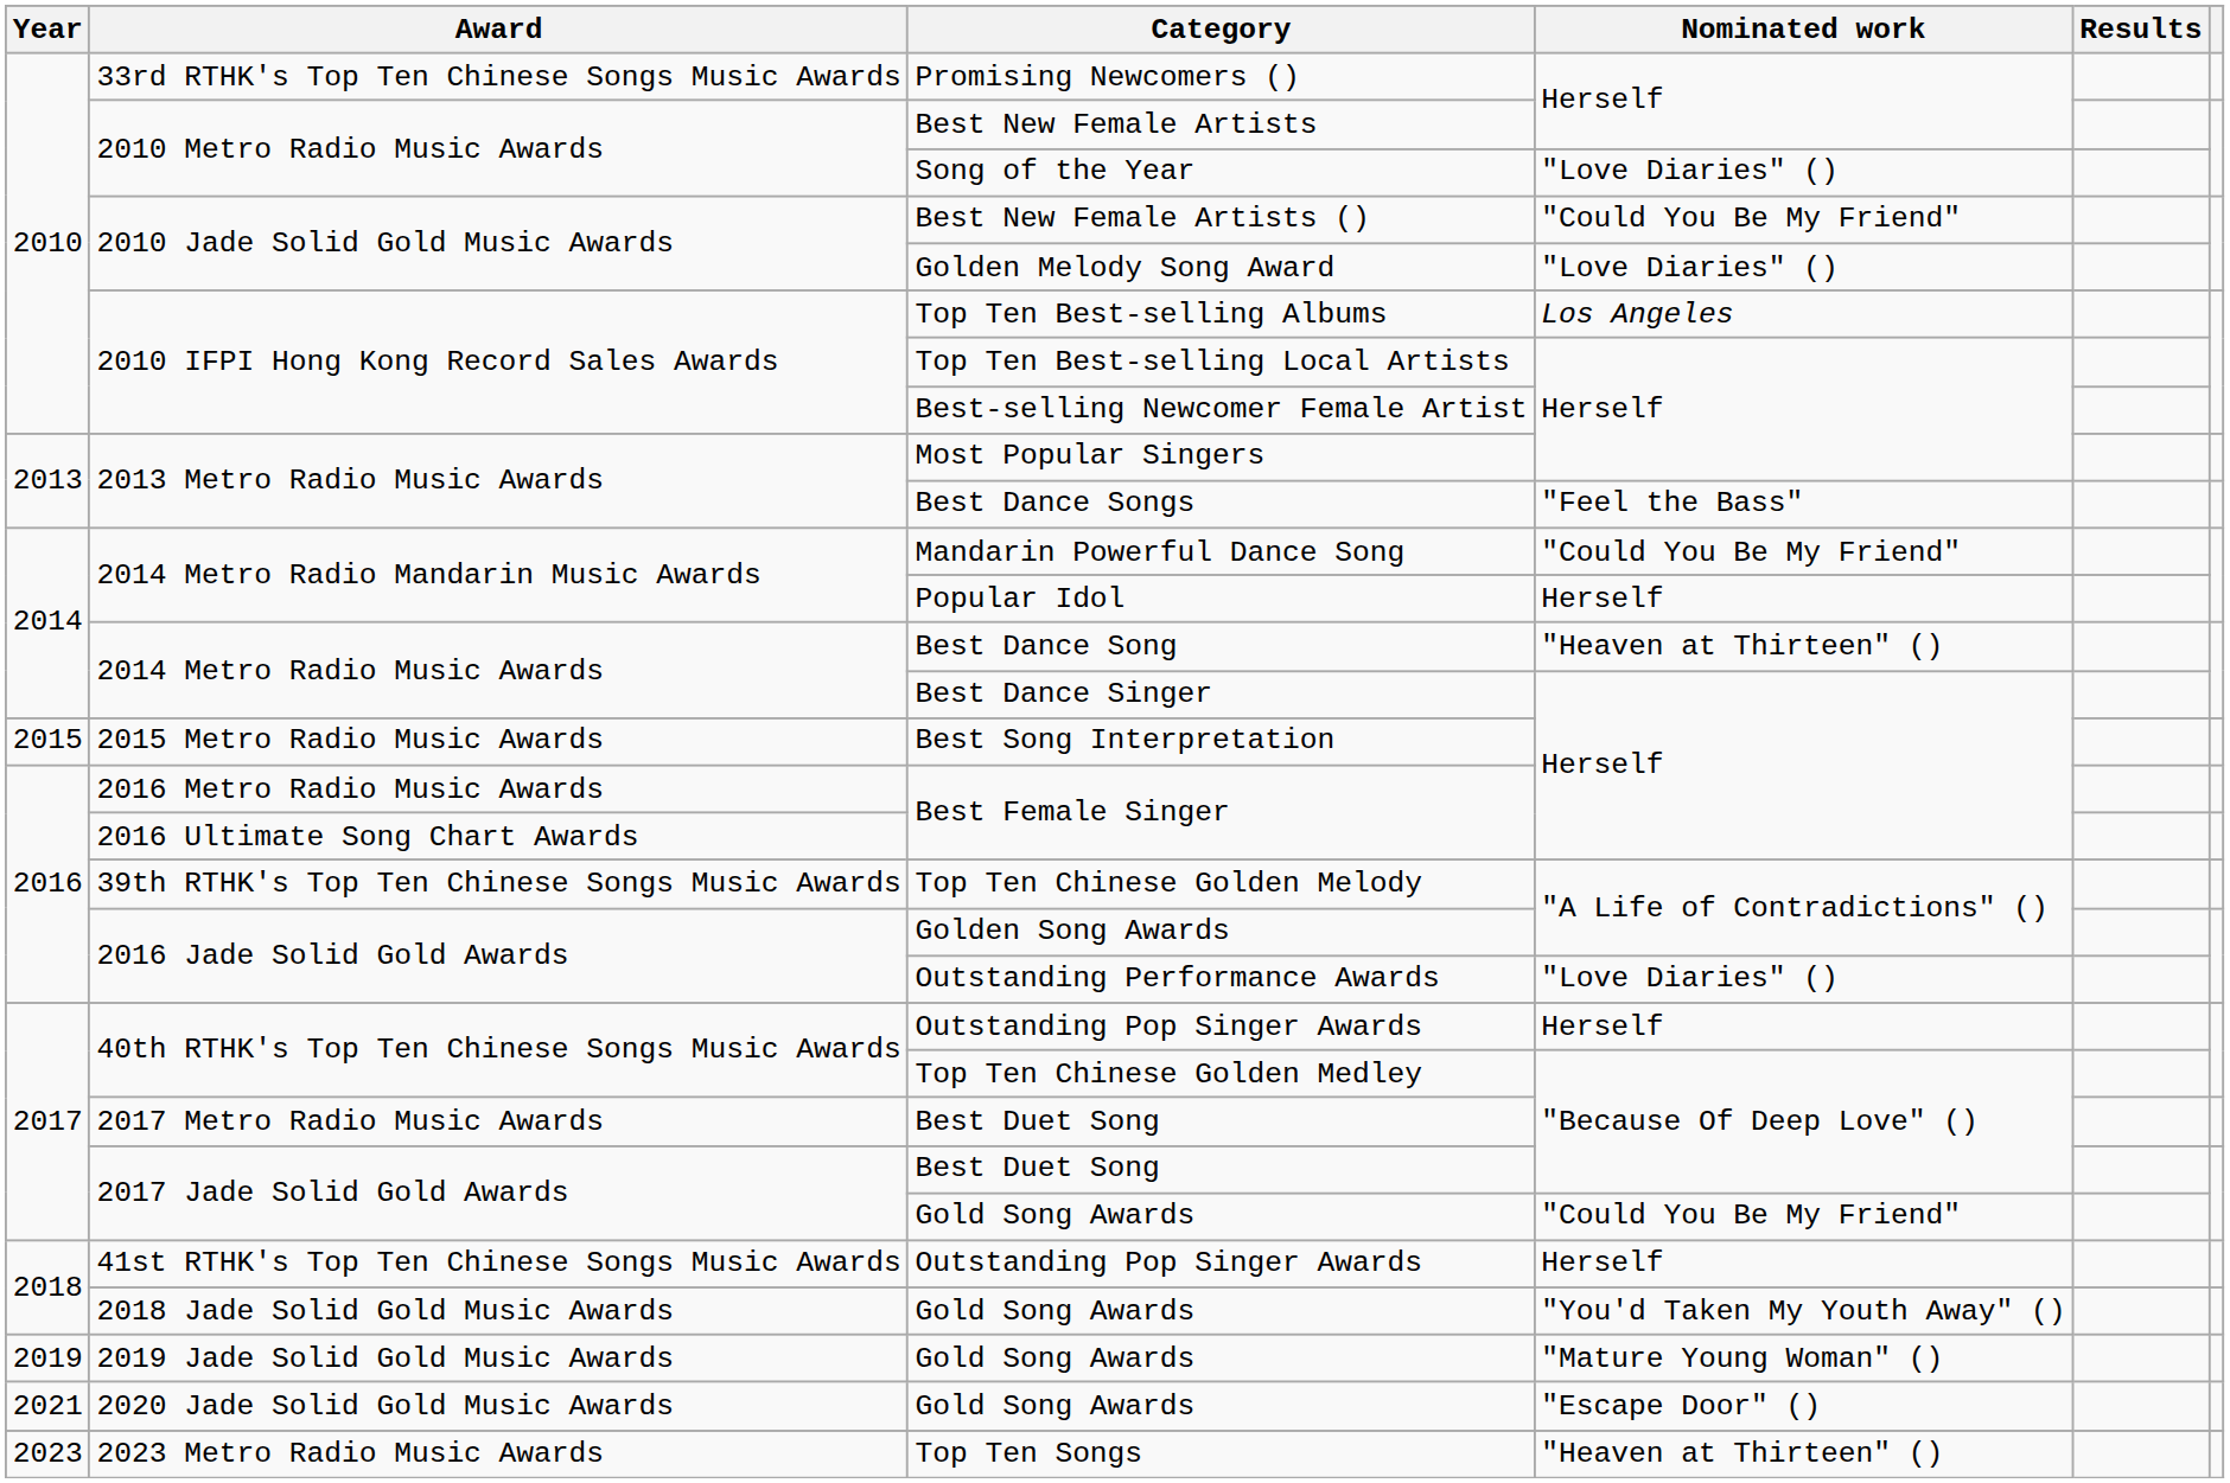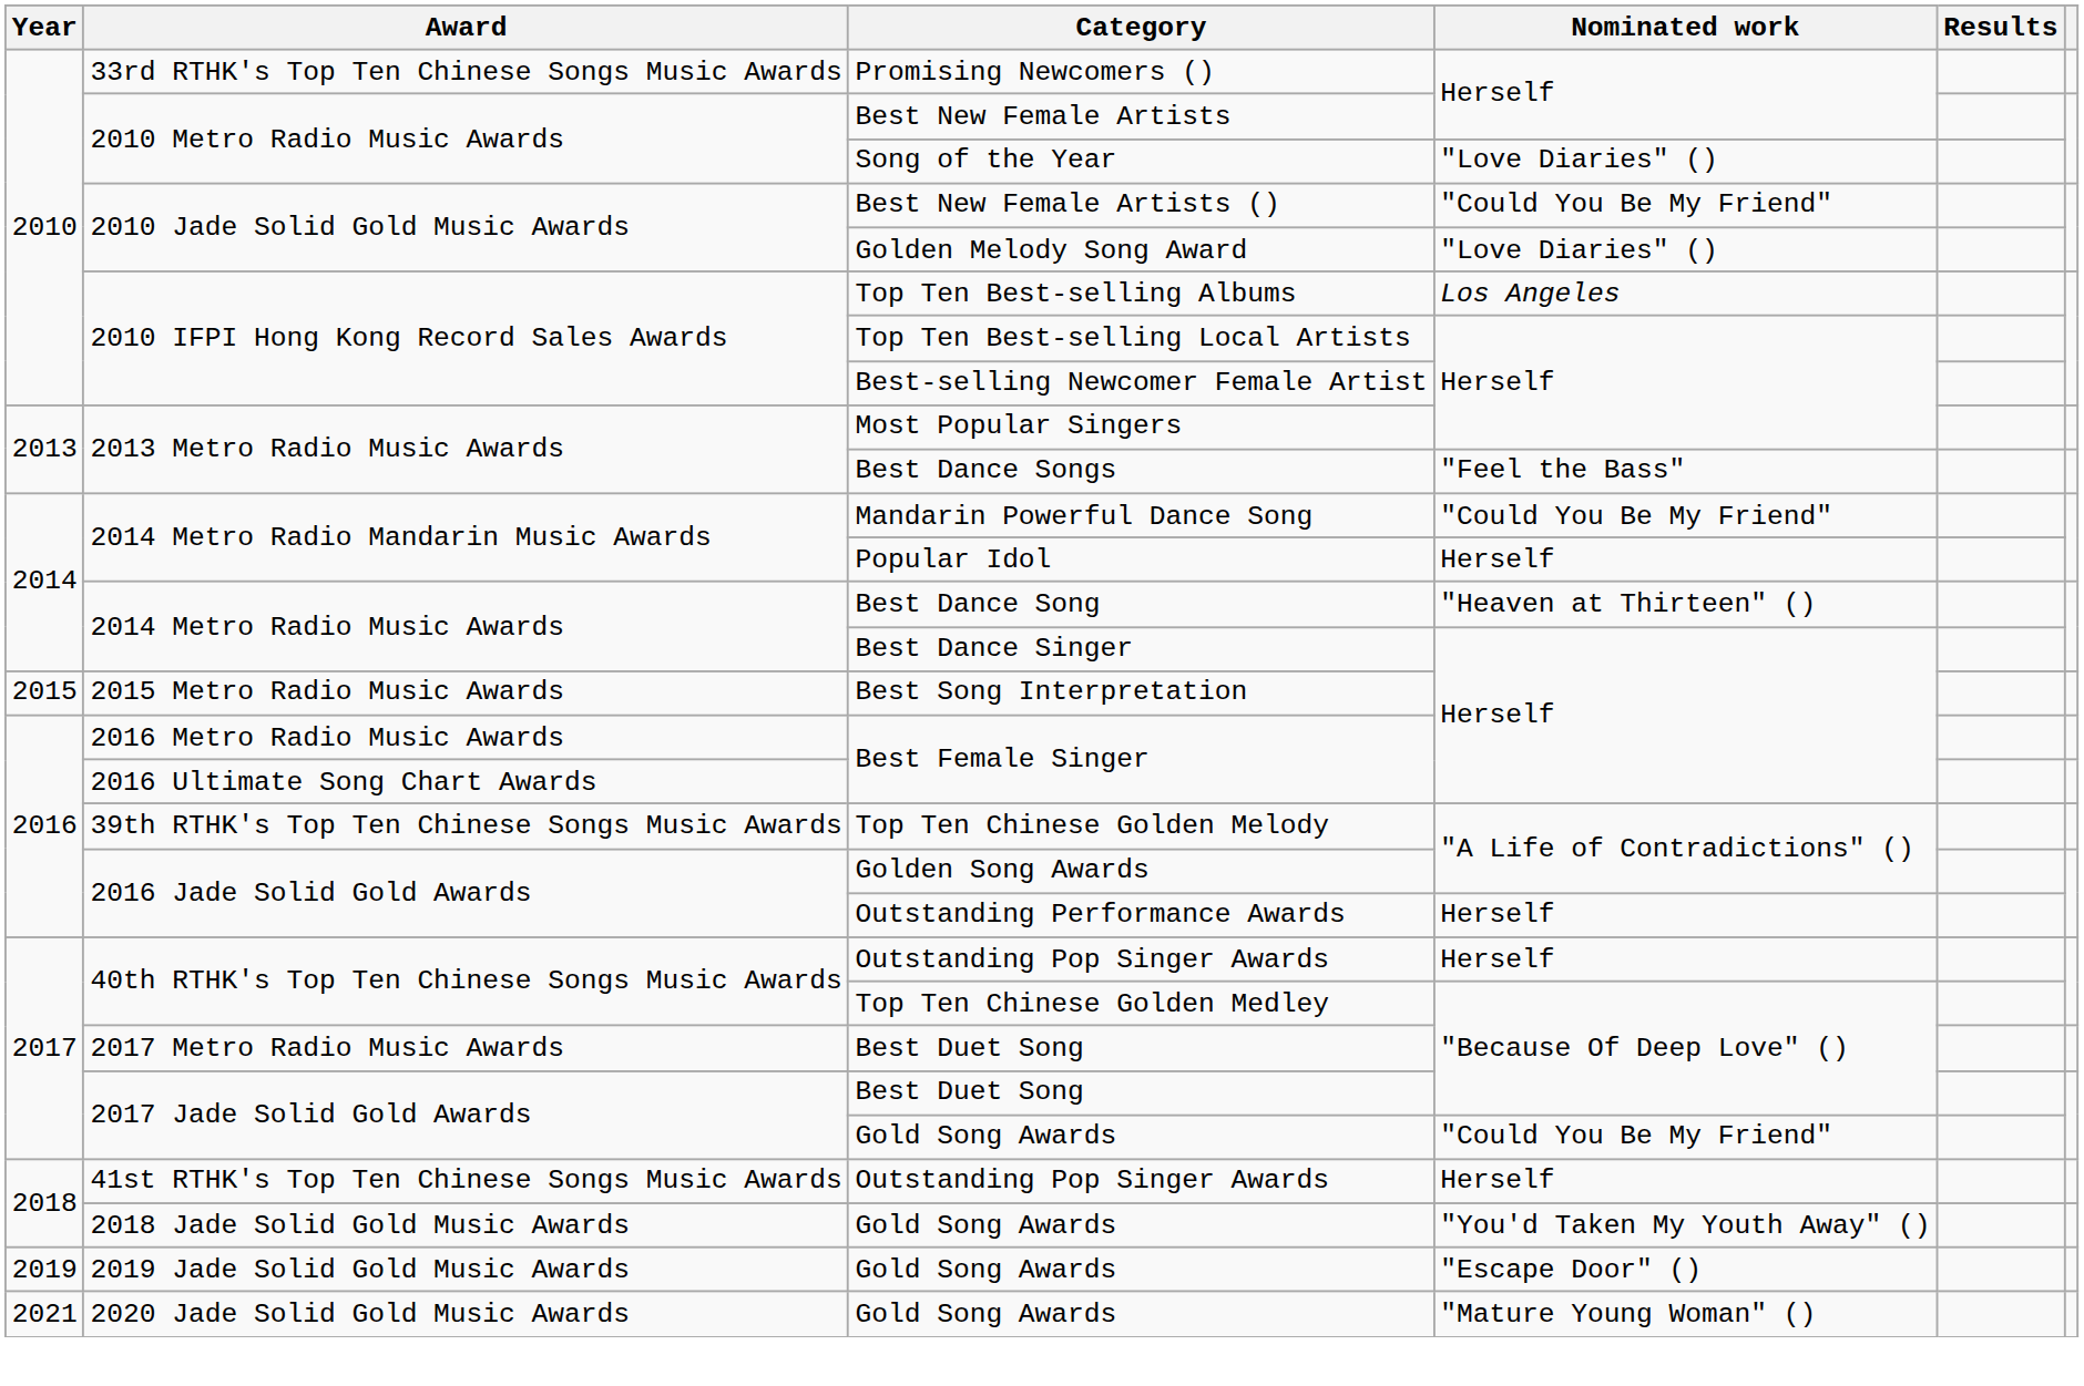Outstanding Performance Awards | Nominated work: "Love Diaries" () -> Herself
2019 Jade Solid Gold Music Awards / Gold Song Awards | Nominated work: "Mature Young Woman" () -> "Escape Door" ()
2020 Jade Solid Gold Music Awards / Gold Song Awards | Nominated work: "Escape Door" () -> "Mature Young Woman" ()
- row: 2023 | 2023 Metro Radio Music Awards | Top Ten Songs | "Heaven at Thirteen" ()
